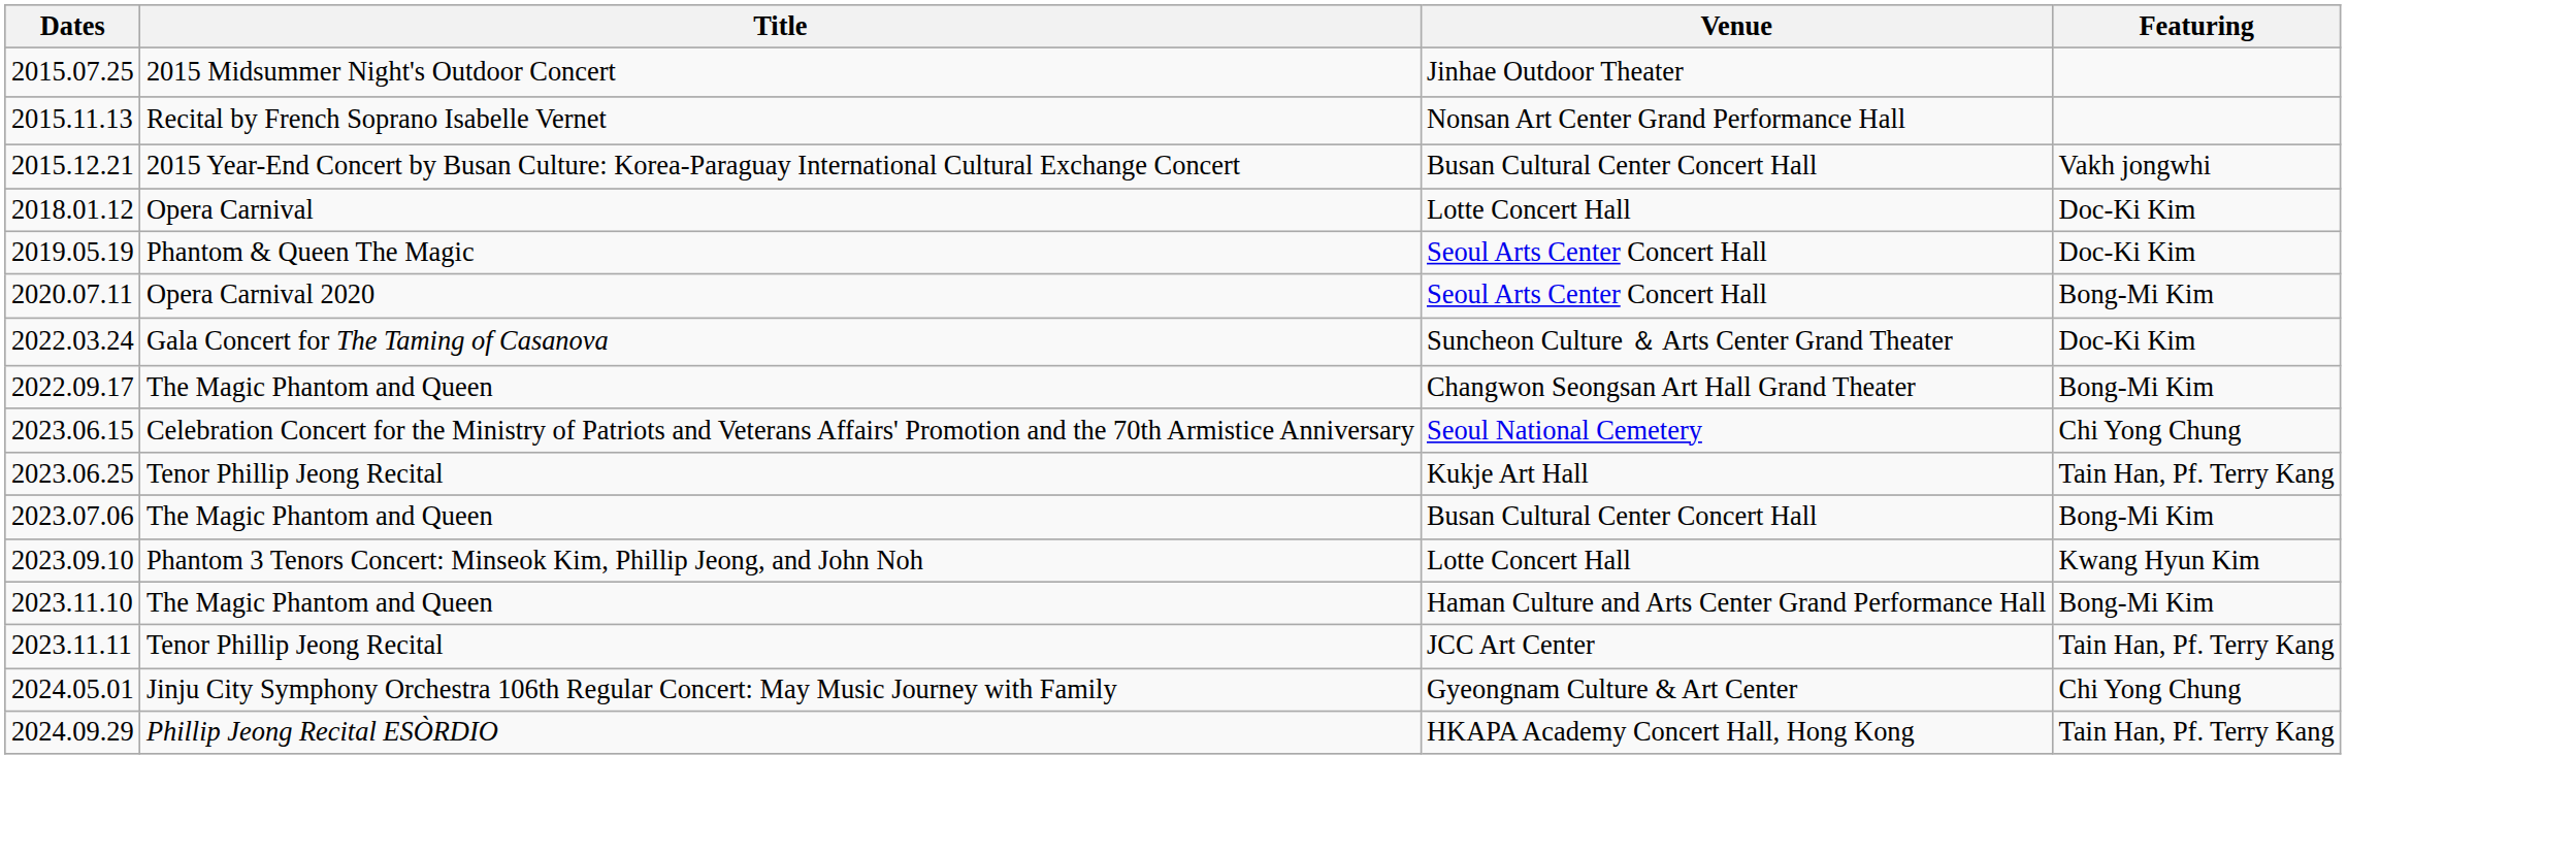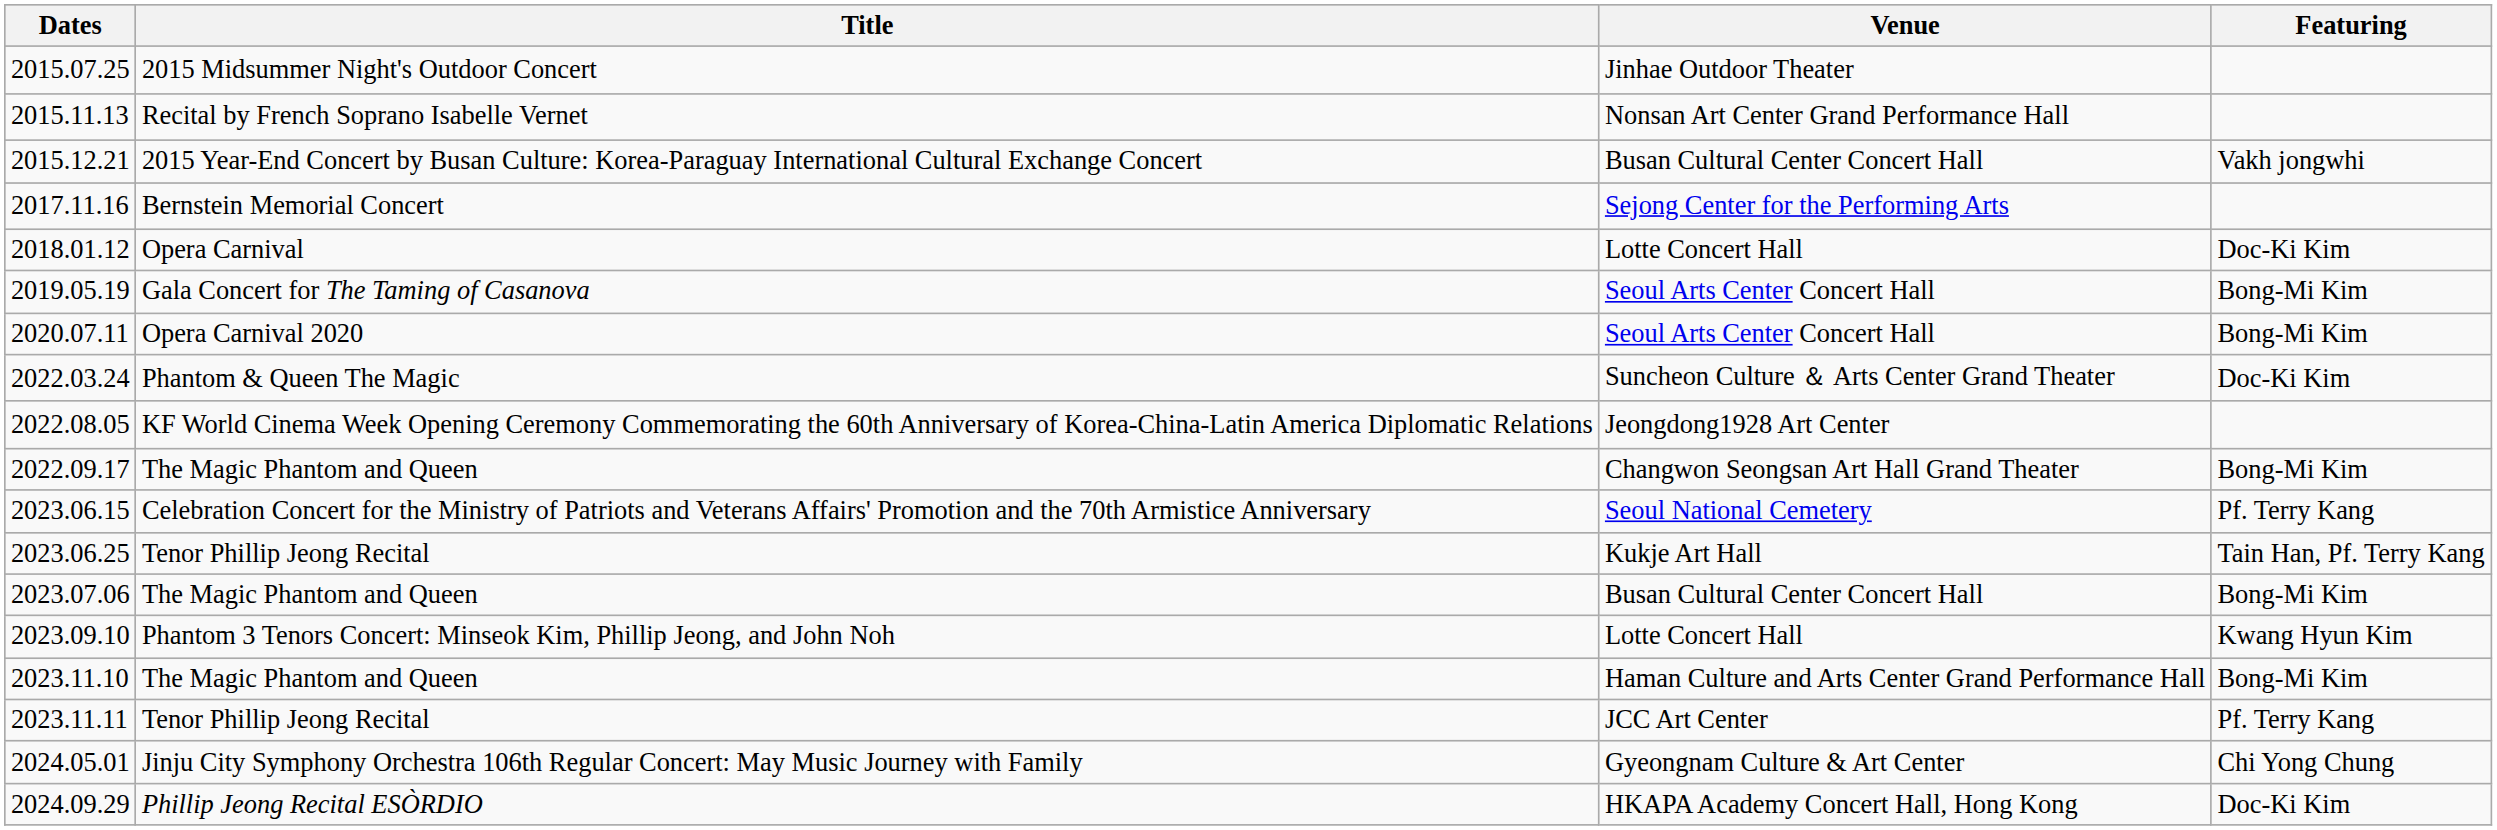+ row: 2017.11.16 | Bernstein Memorial Concert | Sejong Center for the Performing Arts
2019.05.19 | Title: Phantom & Queen The Magic -> Gala Concert for The Taming of Casanova
2019.05.19 | Featuring: Doc-Ki Kim -> Bong-Mi Kim
2022.03.24 | Title: Gala Concert for The Taming of Casanova -> Phantom & Queen The Magic
+ row: 2022.08.05 | KF World Cinema Week Opening Ceremony Commemorating the 60th Anniversary of Korea-China-Latin America Diplomatic Relations | Jeongdong1928 Art Center
2023.06.15 | Featuring: Chi Yong Chung -> Pf. Terry Kang
2023.11.11 | Featuring: Tain Han, Pf. Terry Kang -> Pf. Terry Kang
2024.09.29 | Featuring: Tain Han, Pf. Terry Kang -> Doc-Ki Kim
